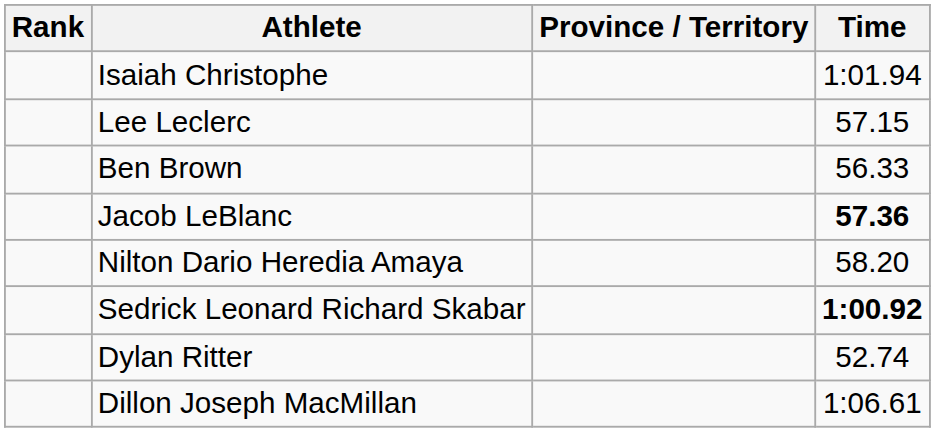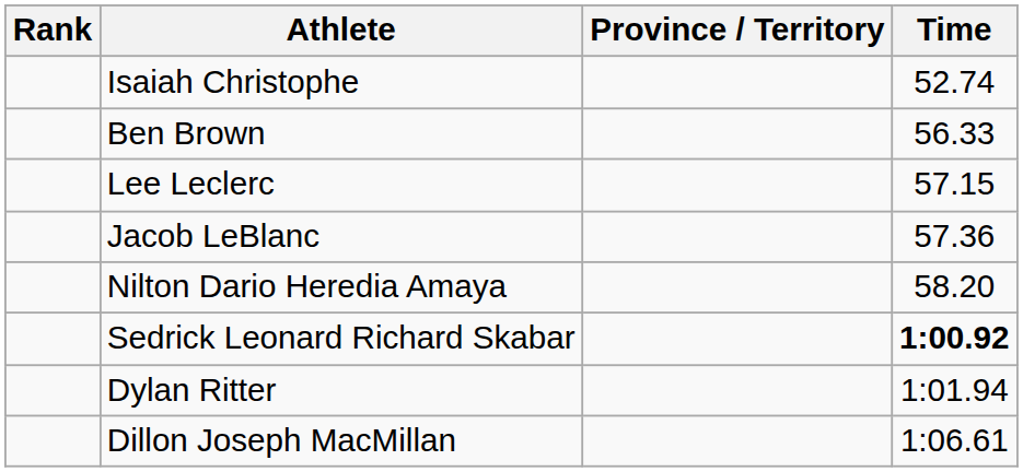Isaiah Christophe | Time: 1:01.94 -> 52.74
rows swapped: Ben Brown <-> Lee Leclerc
Jacob LeBlanc | Time: bold -> normal
Dylan Ritter | Time: 52.74 -> 1:01.94
